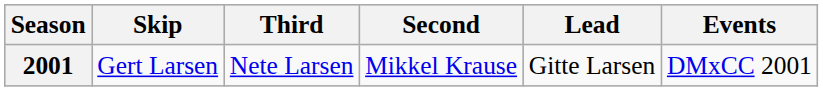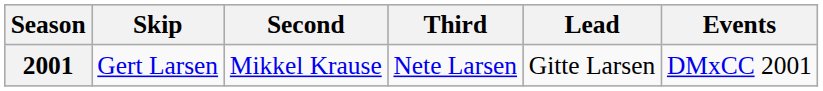columns swapped: Third <-> Second
